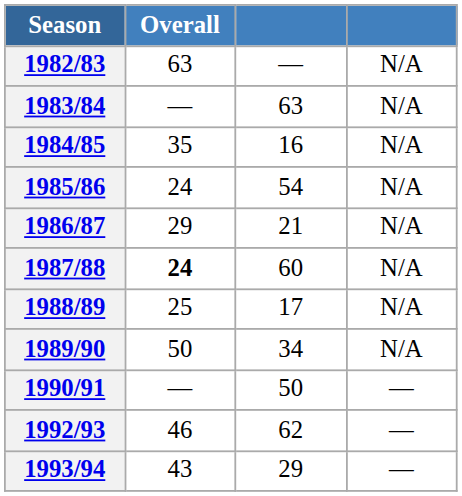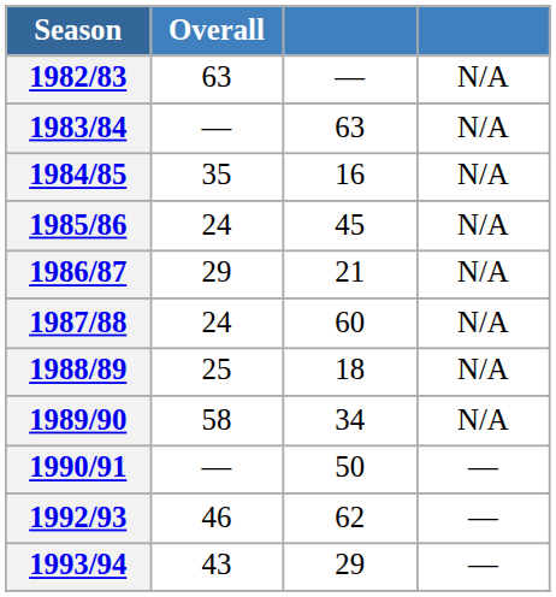1985/86 | column 3: 54 -> 45
1987/88 | Overall: bold -> normal
1988/89 | column 3: 17 -> 18
1989/90 | Overall: 50 -> 58
